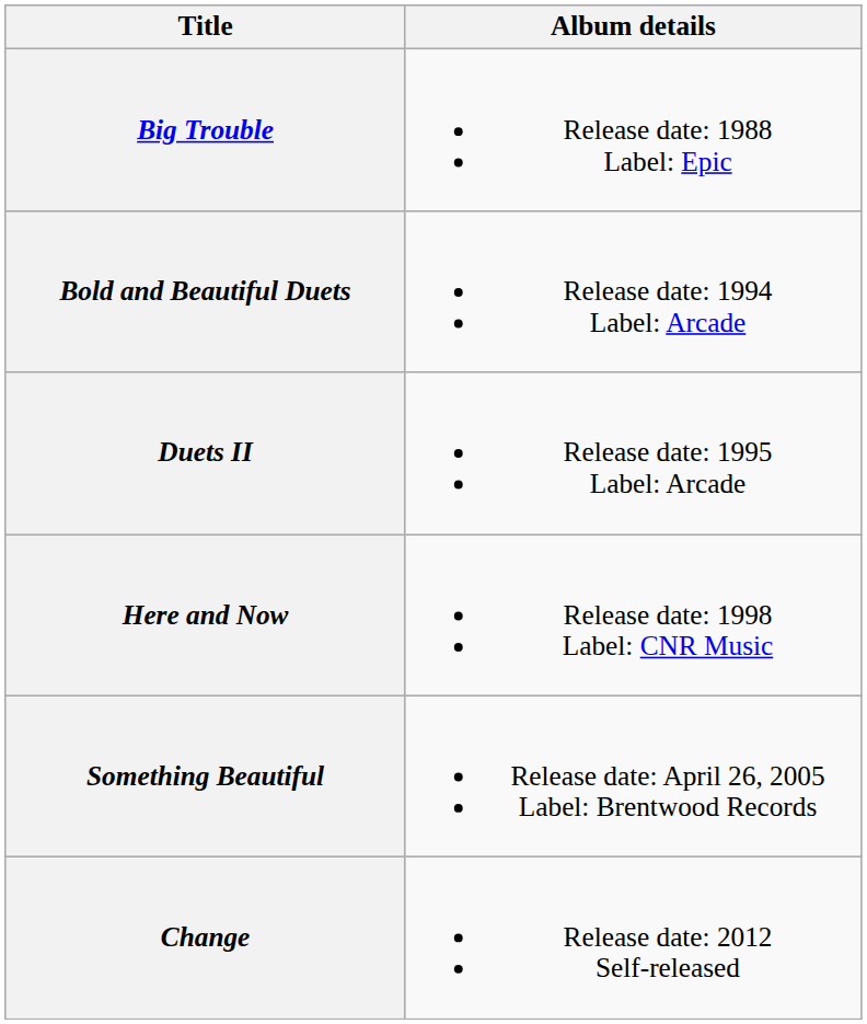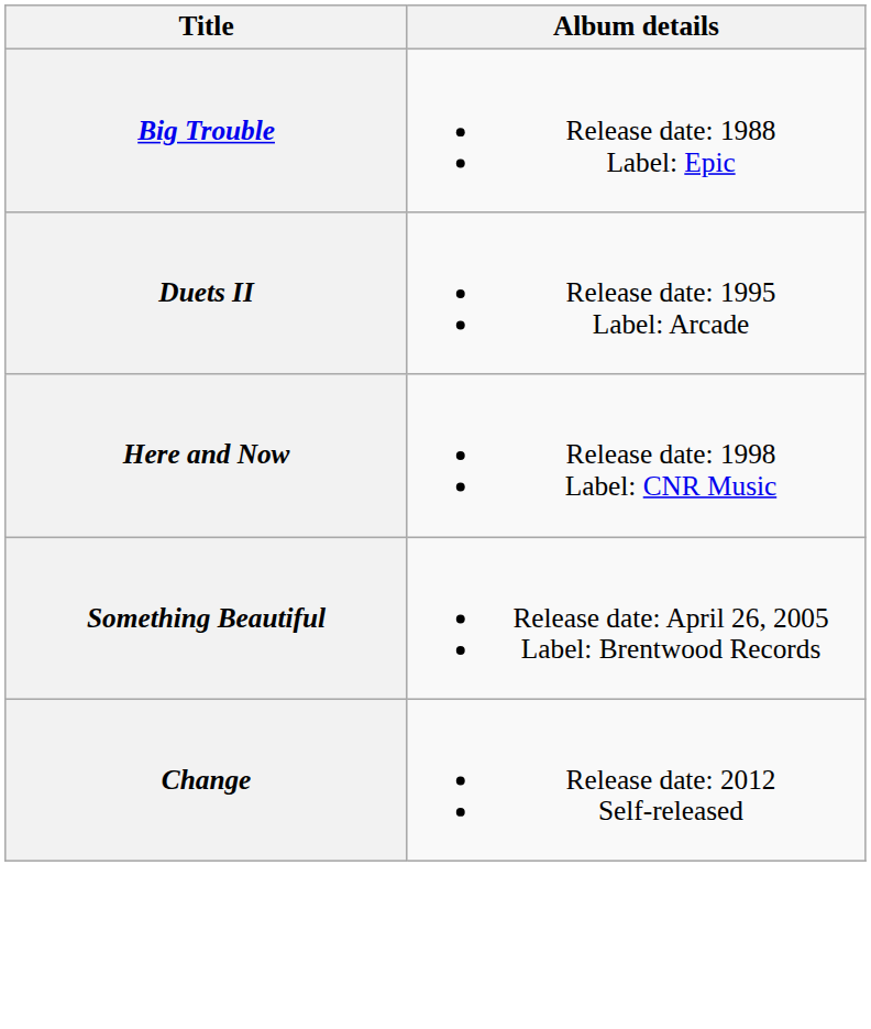- row: Bold and Beautiful Duets | Release date: 1994 Label: Arcade
